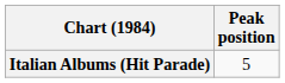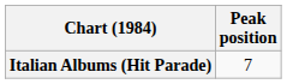Italian Albums (Hit Parade) | Peak position: 5 -> 7
